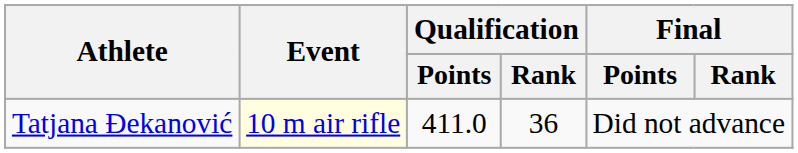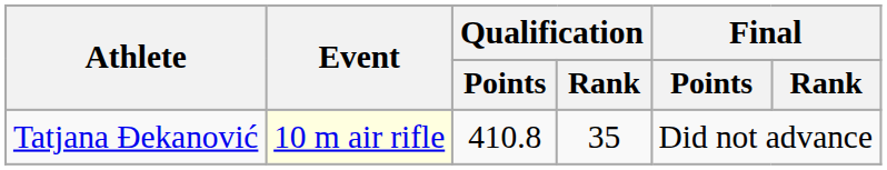Tatjana Đekanović | Qualification / Points: 411.0 -> 410.8
Tatjana Đekanović | Qualification / Rank: 36 -> 35
